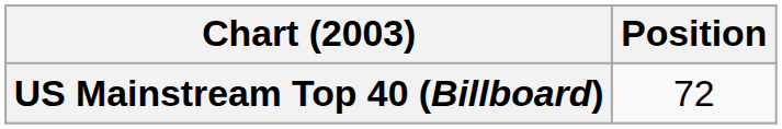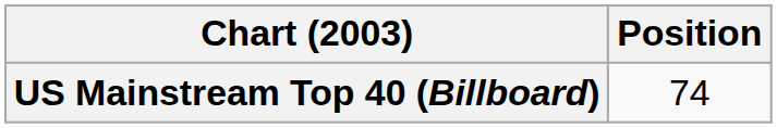US Mainstream Top 40 (Billboard) | Position: 72 -> 74
